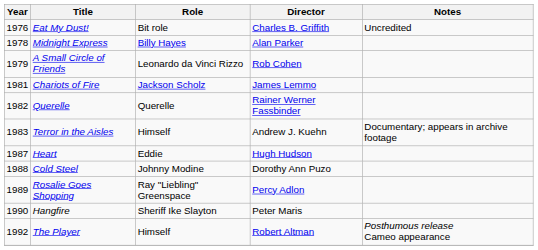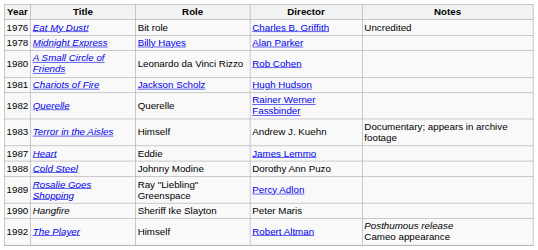A Small Circle of Friends | Year: 1979 -> 1980
Chariots of Fire | Director: James Lemmo -> Hugh Hudson
Heart | Director: Hugh Hudson -> James Lemmo
